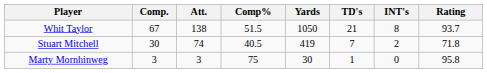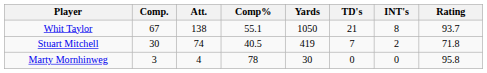Whit Taylor | Comp%: 51.5 -> 55.1
Marty Mornhinweg | Att.: 3 -> 4
Marty Mornhinweg | Comp%: 75 -> 78
Marty Mornhinweg | TD's: 1 -> 0
